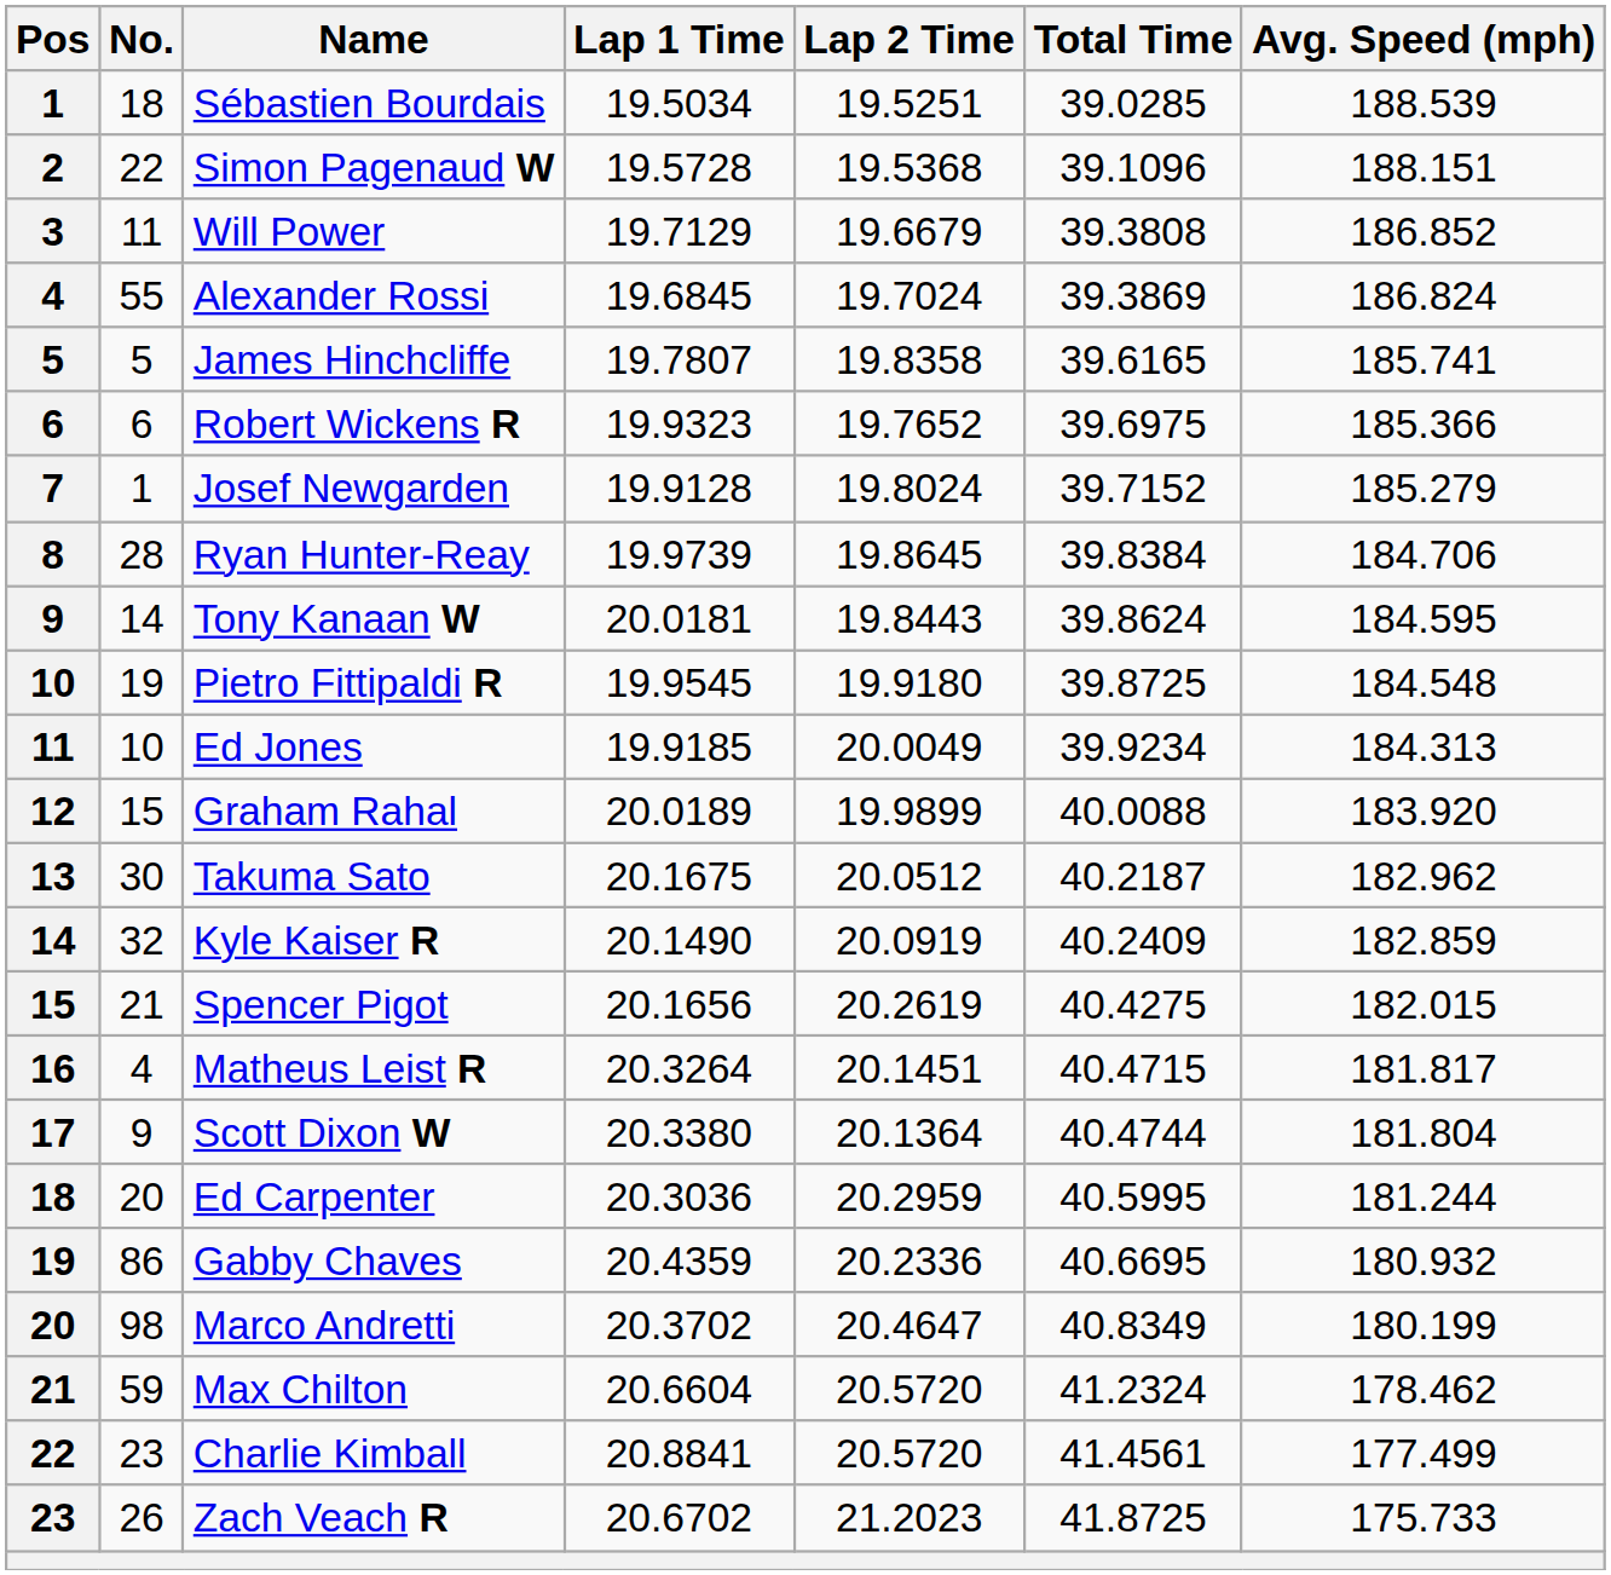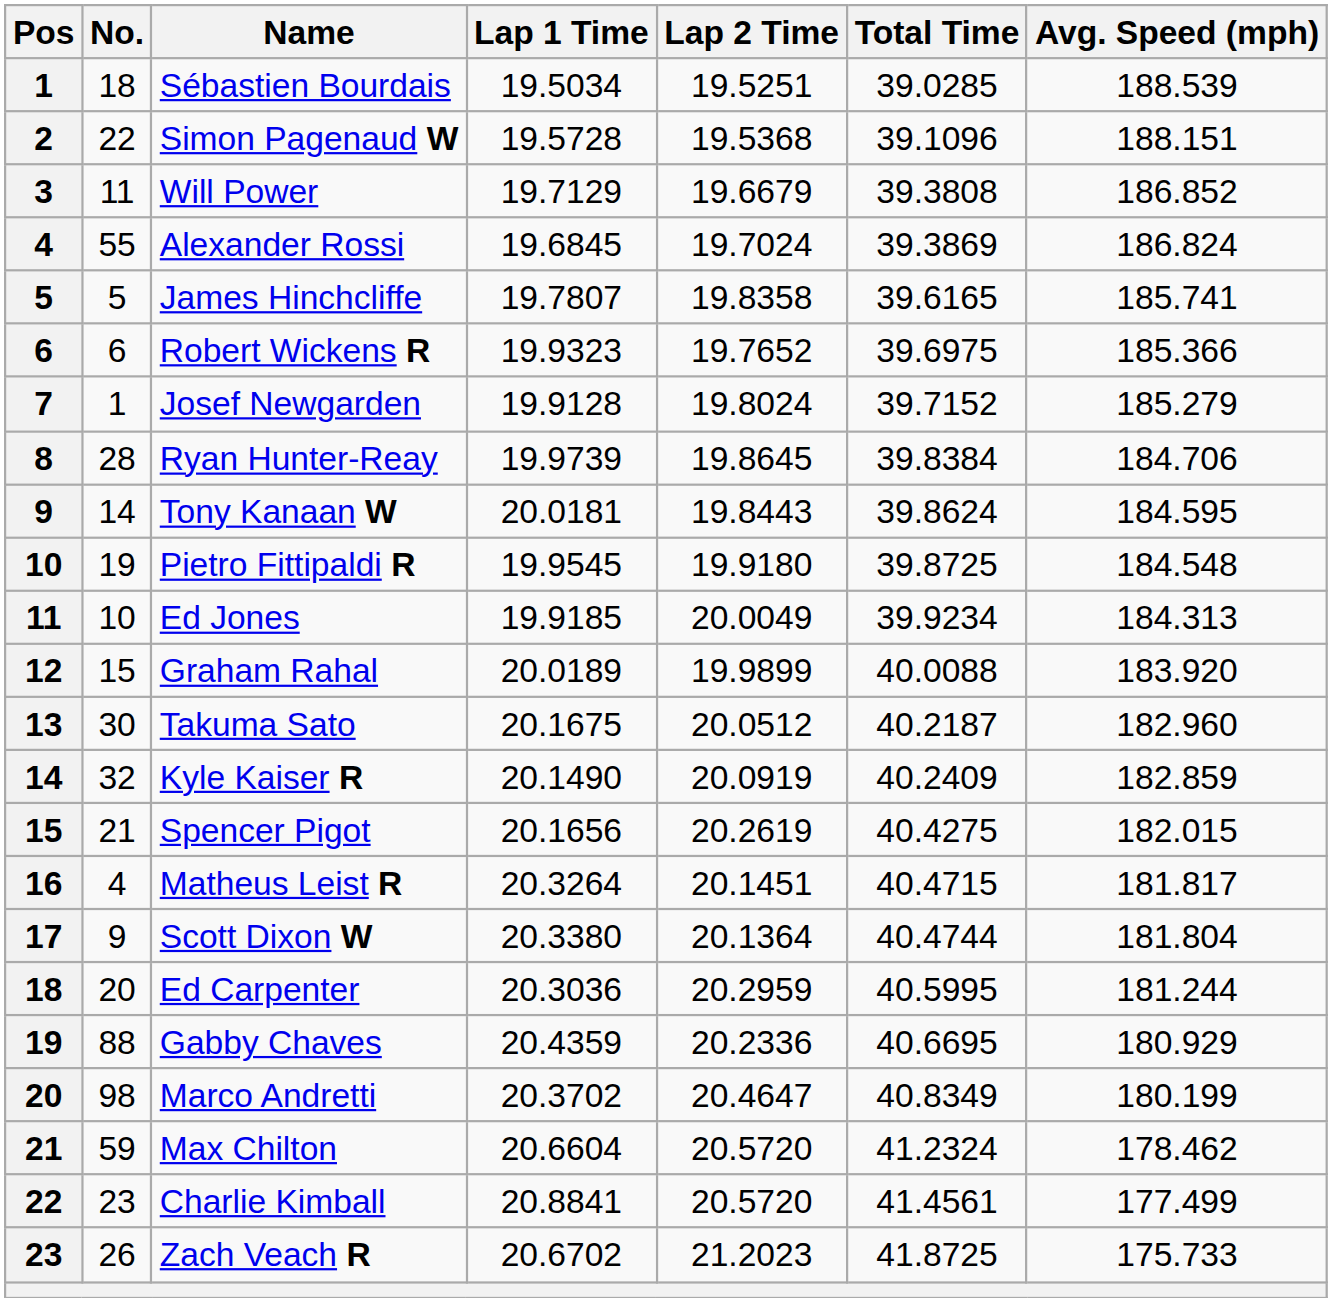Takuma Sato | Avg. Speed (mph): 182.962 -> 182.960
Gabby Chaves | No.: 86 -> 88
Gabby Chaves | Avg. Speed (mph): 180.932 -> 180.929
